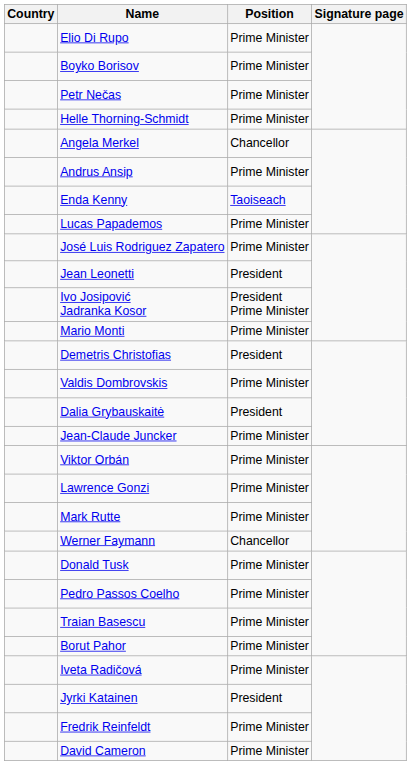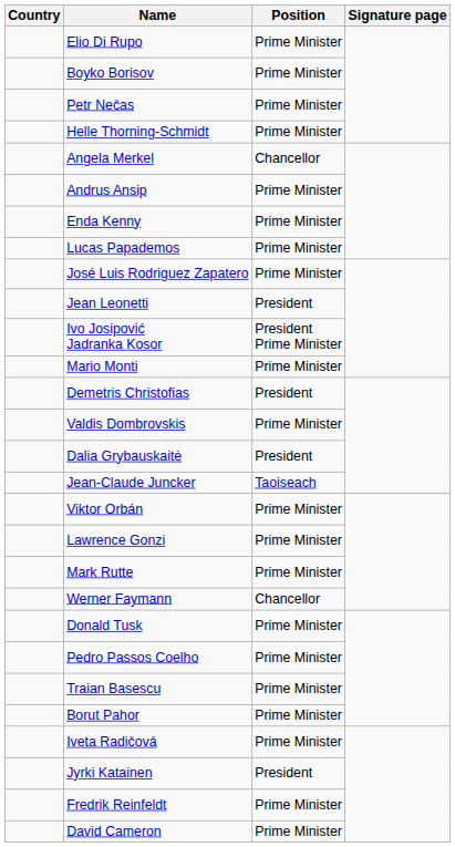Enda Kenny | Position: Taoiseach -> Prime Minister
Jean-Claude Juncker | Position: Prime Minister -> Taoiseach
